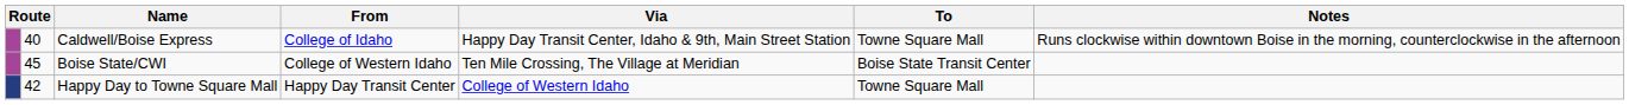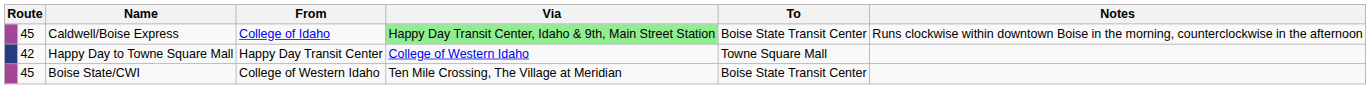Caldwell/Boise Express | column 2: 40 -> 45
Caldwell/Boise Express | Via: no background -> lightgreen background
Caldwell/Boise Express | To: Towne Square Mall -> Boise State Transit Center
rows swapped: Happy Day to Towne Square Mall <-> Boise State/CWI
